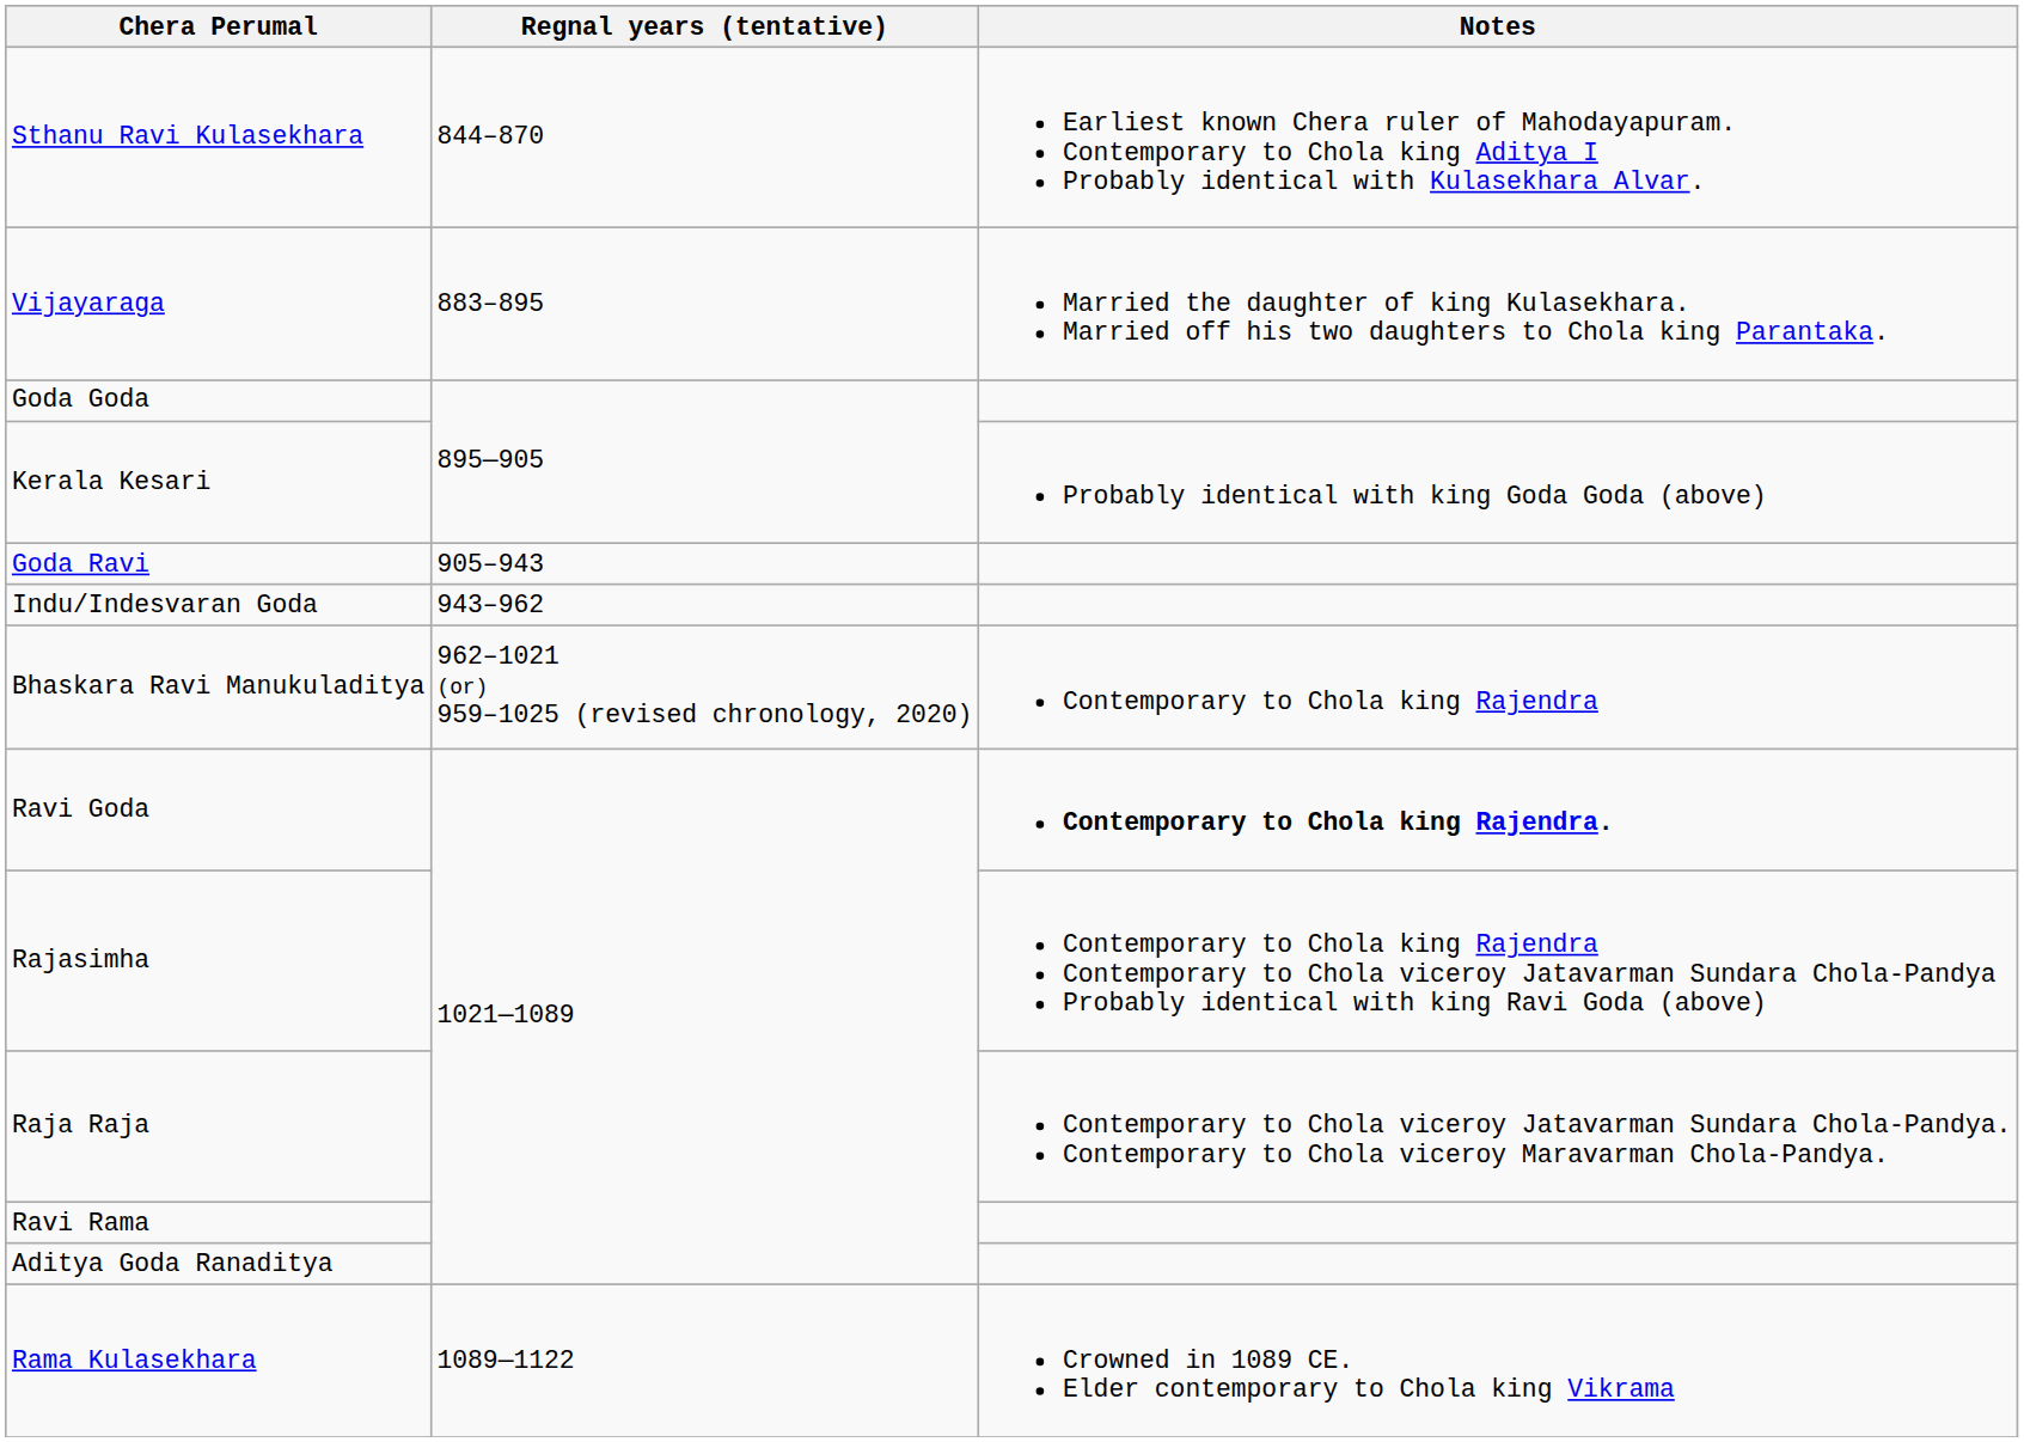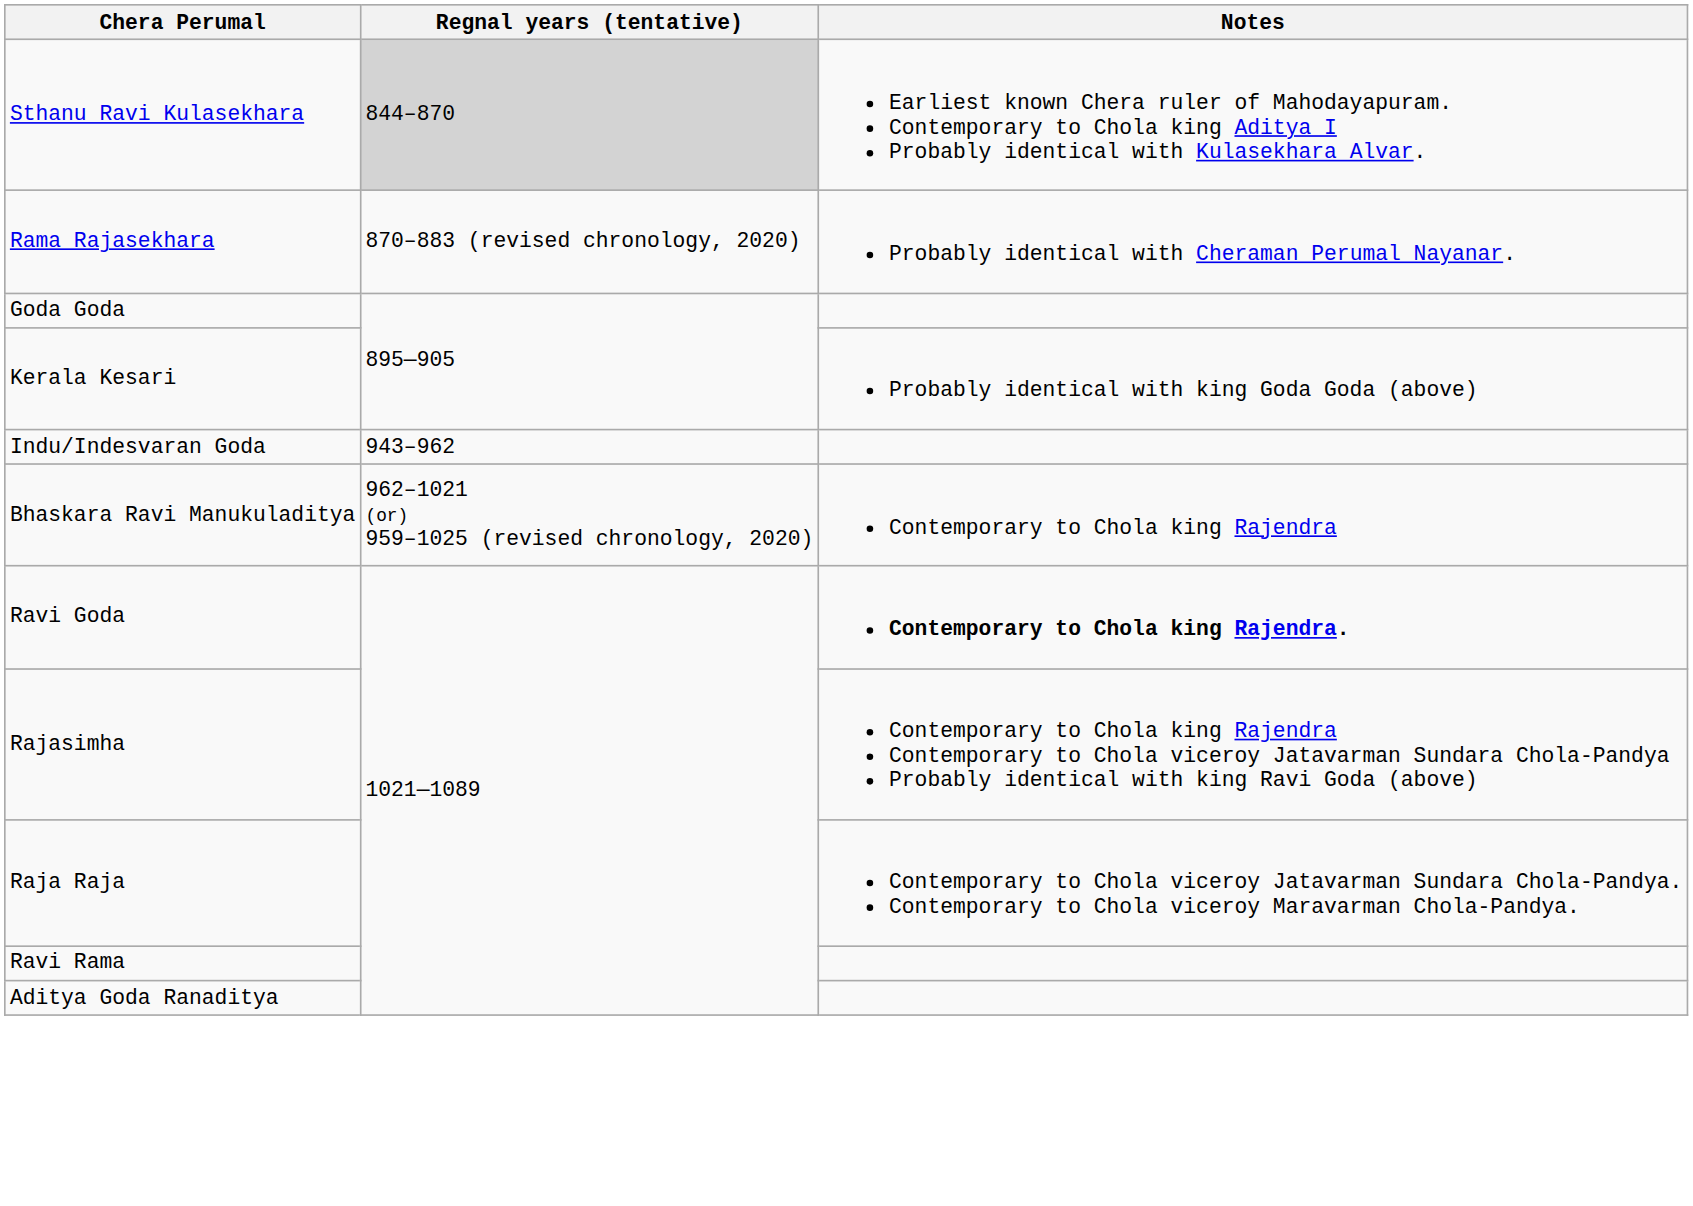Sthanu Ravi Kulasekhara | Regnal years (tentative): no background -> lightgrey background
+ row: Rama Rajasekhara | 870–883 (revised chronology, 2020) | Probably identical with Cheraman Perumal Nayanar.
- row: Vijayaraga | 883–895 | Married the daughter of king Kulasekhara. Married off his two daughters to Chola king Parantaka.
- row: Goda Ravi | 905–943
- row: Rama Kulasekhara | 1089—1122 | Crowned in 1089 CE. Elder contemporary to Chola king Vikrama
